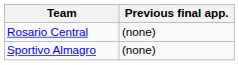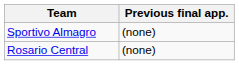rows swapped: Rosario Central <-> Sportivo Almagro
